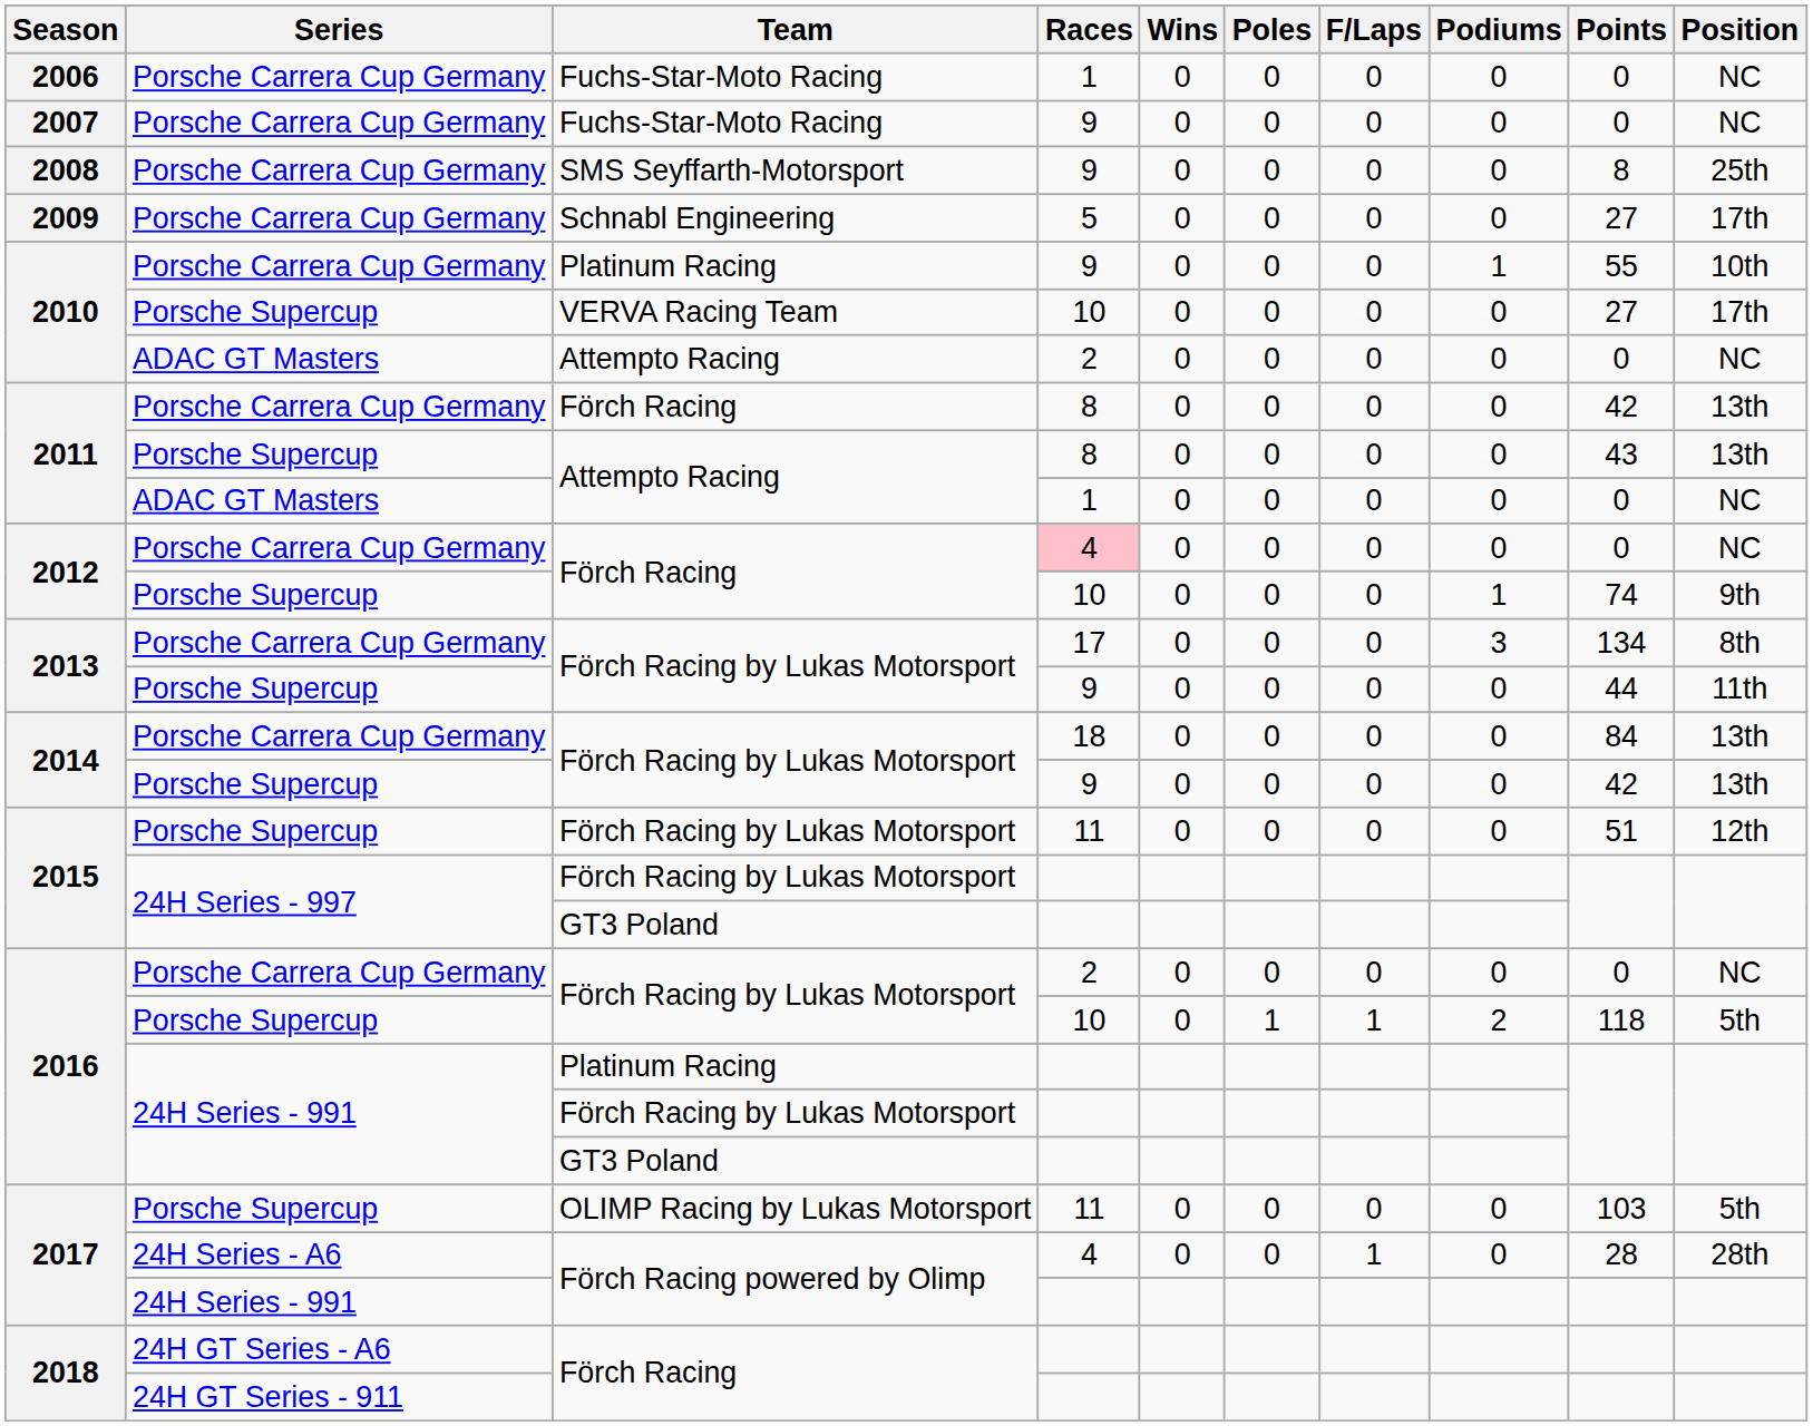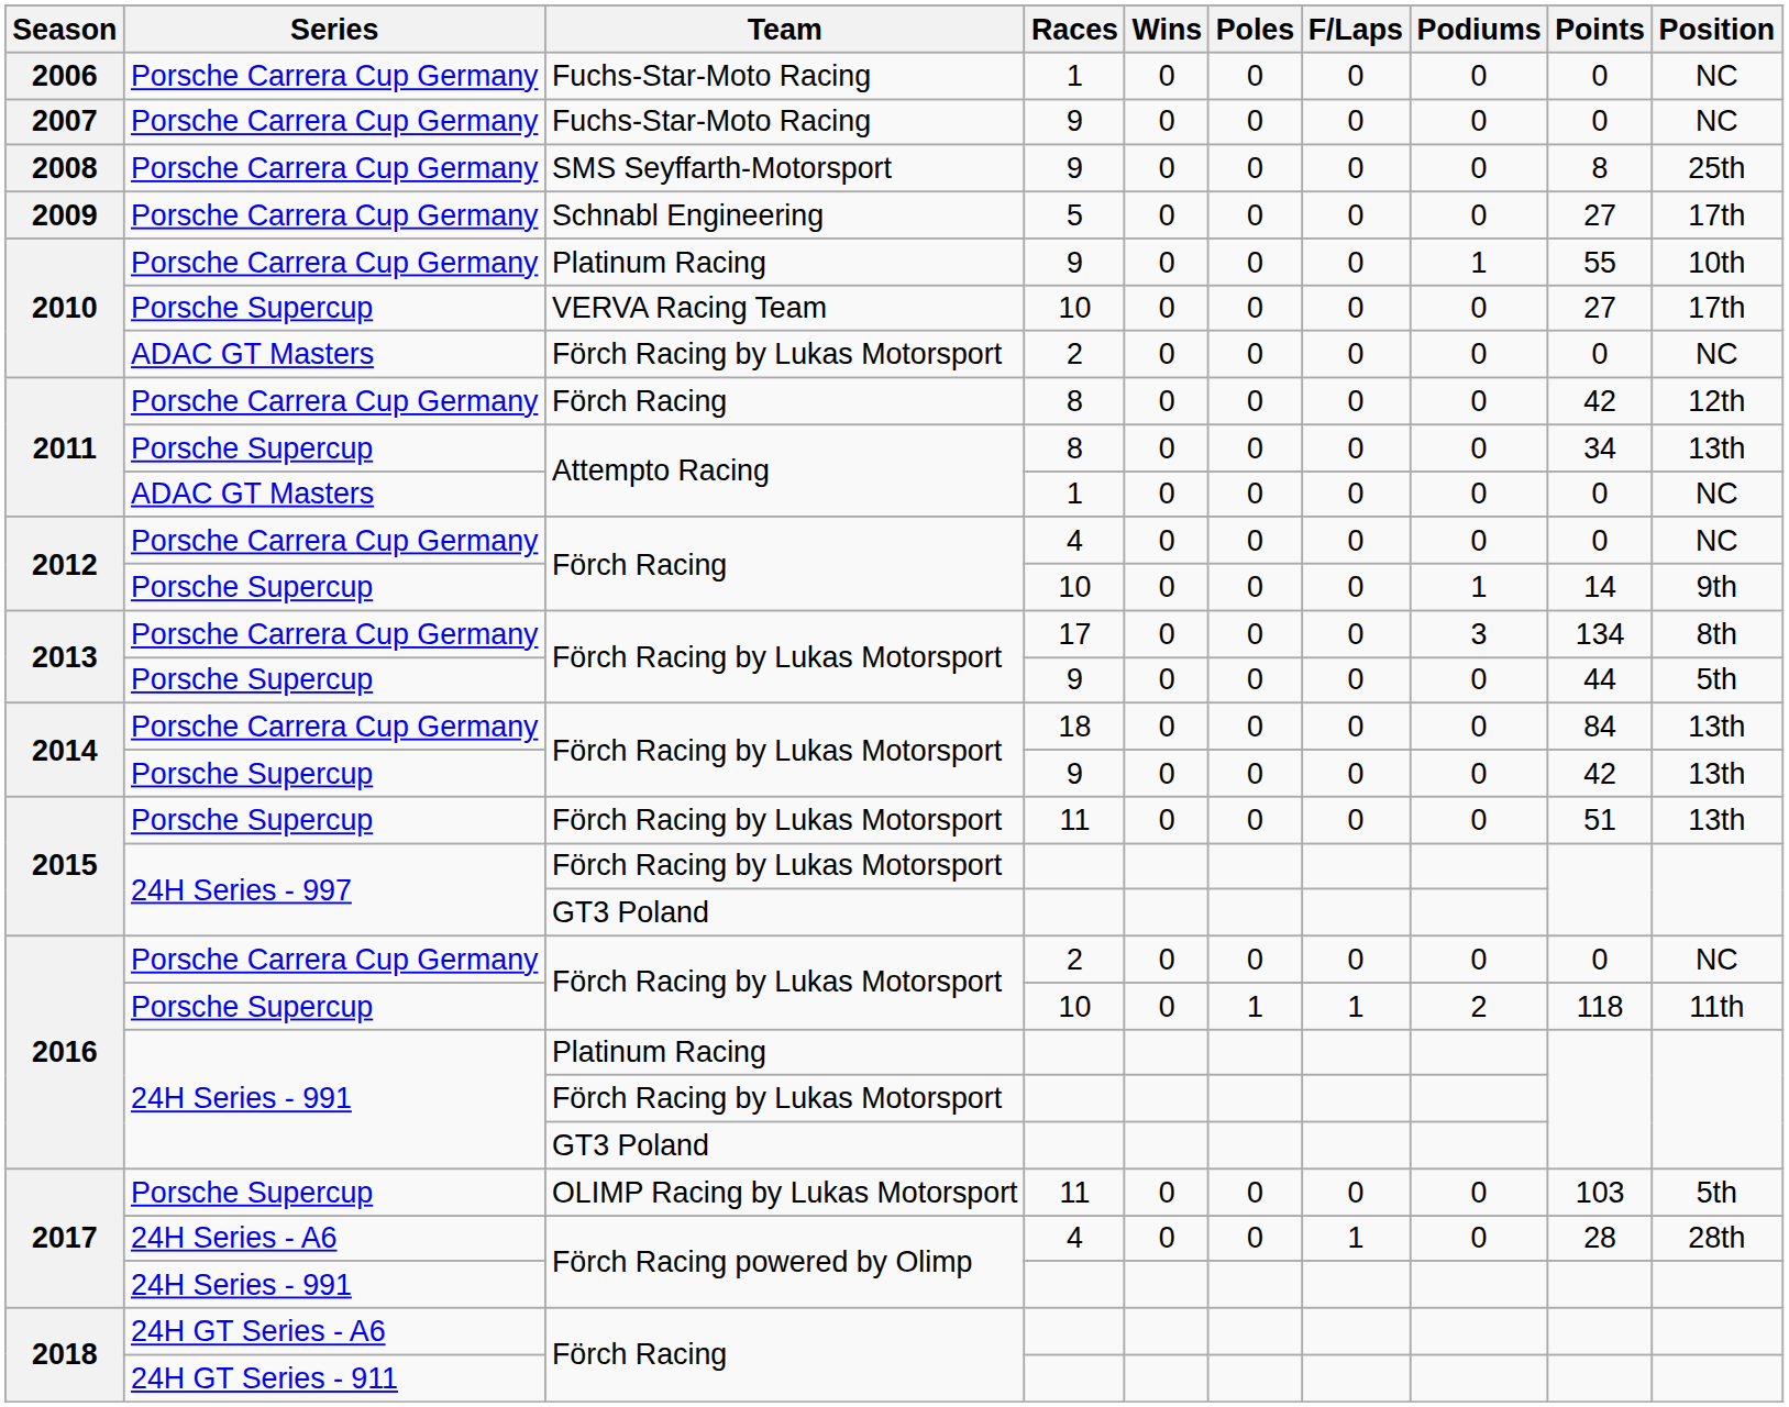2010 / ADAC GT Masters | Team: Attempto Racing -> Förch Racing by Lukas Motorsport
2011 / Porsche Carrera Cup Germany | Position: 13th -> 12th
2011 / Porsche Supercup | Points: 43 -> 34
2012 / Porsche Carrera Cup Germany | Races: pink background -> no background
2012 / Porsche Supercup | Points: 74 -> 14
2013 / Porsche Supercup | Position: 11th -> 5th
2015 / Porsche Supercup | Position: 12th -> 13th
2016 / Porsche Supercup | Position: 5th -> 11th
